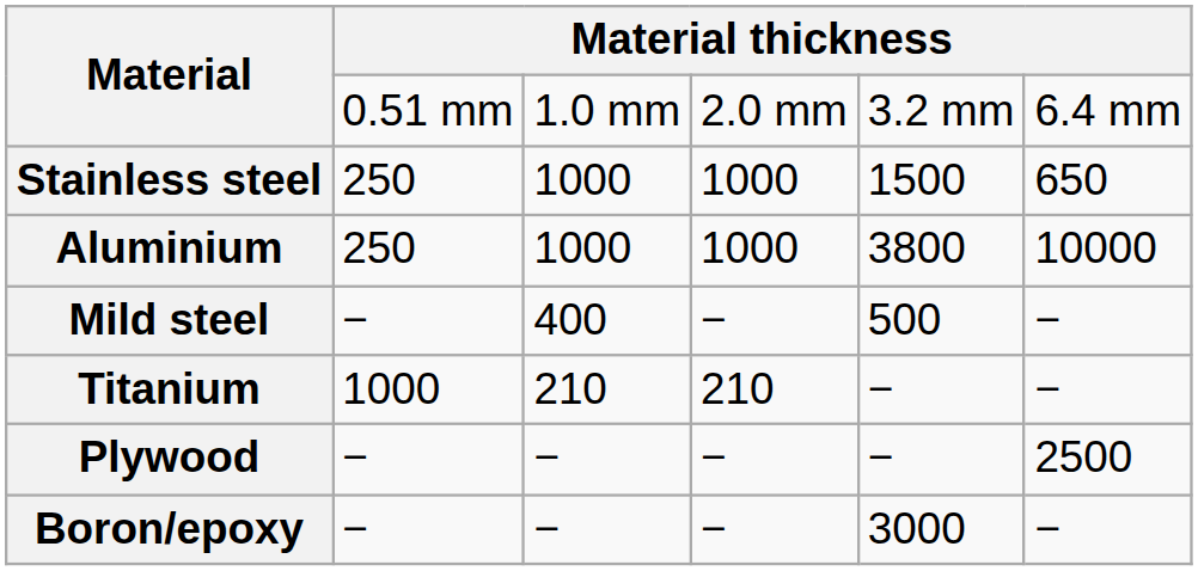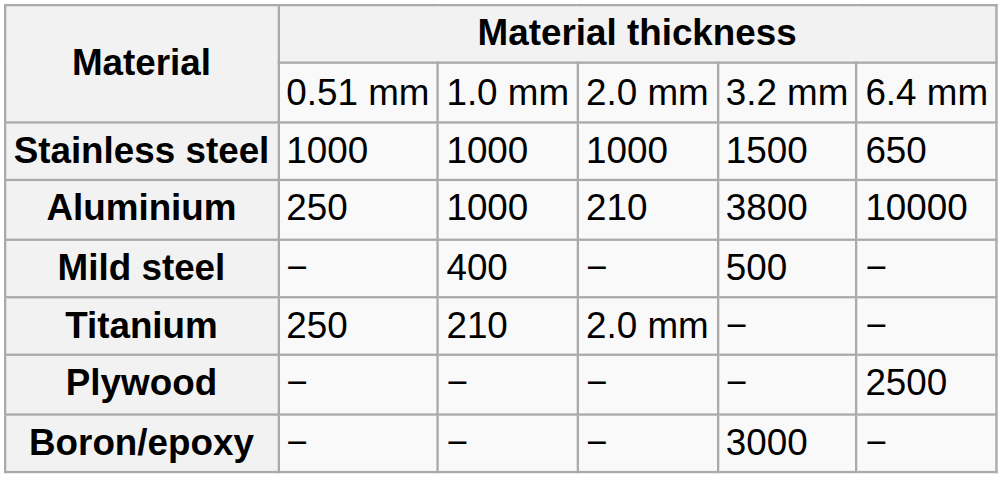Stainless steel | column 2: 250 -> 1000
Aluminium | column 4: 1000 -> 210
Titanium | column 2: 1000 -> 250
Titanium | column 4: 210 -> 2.0 mm
